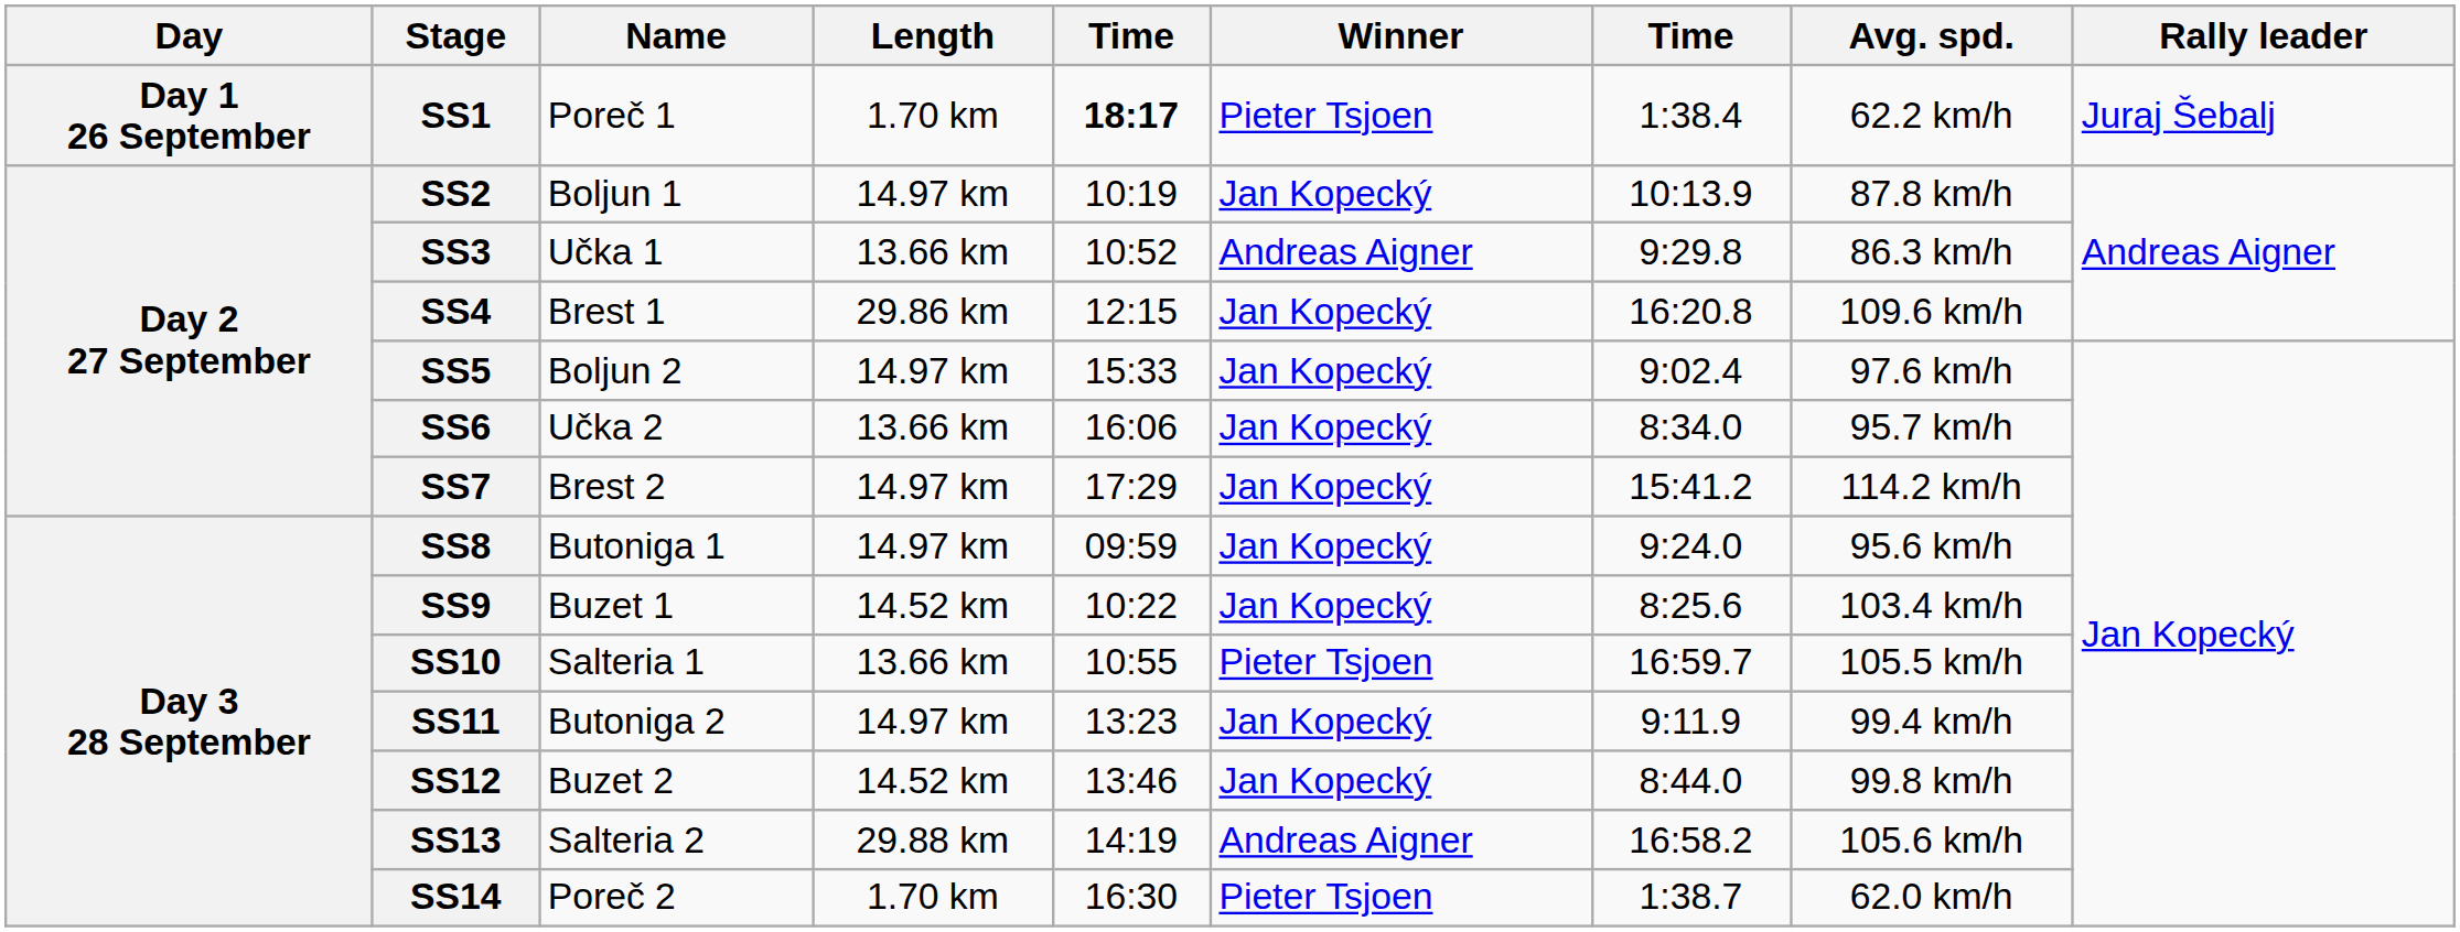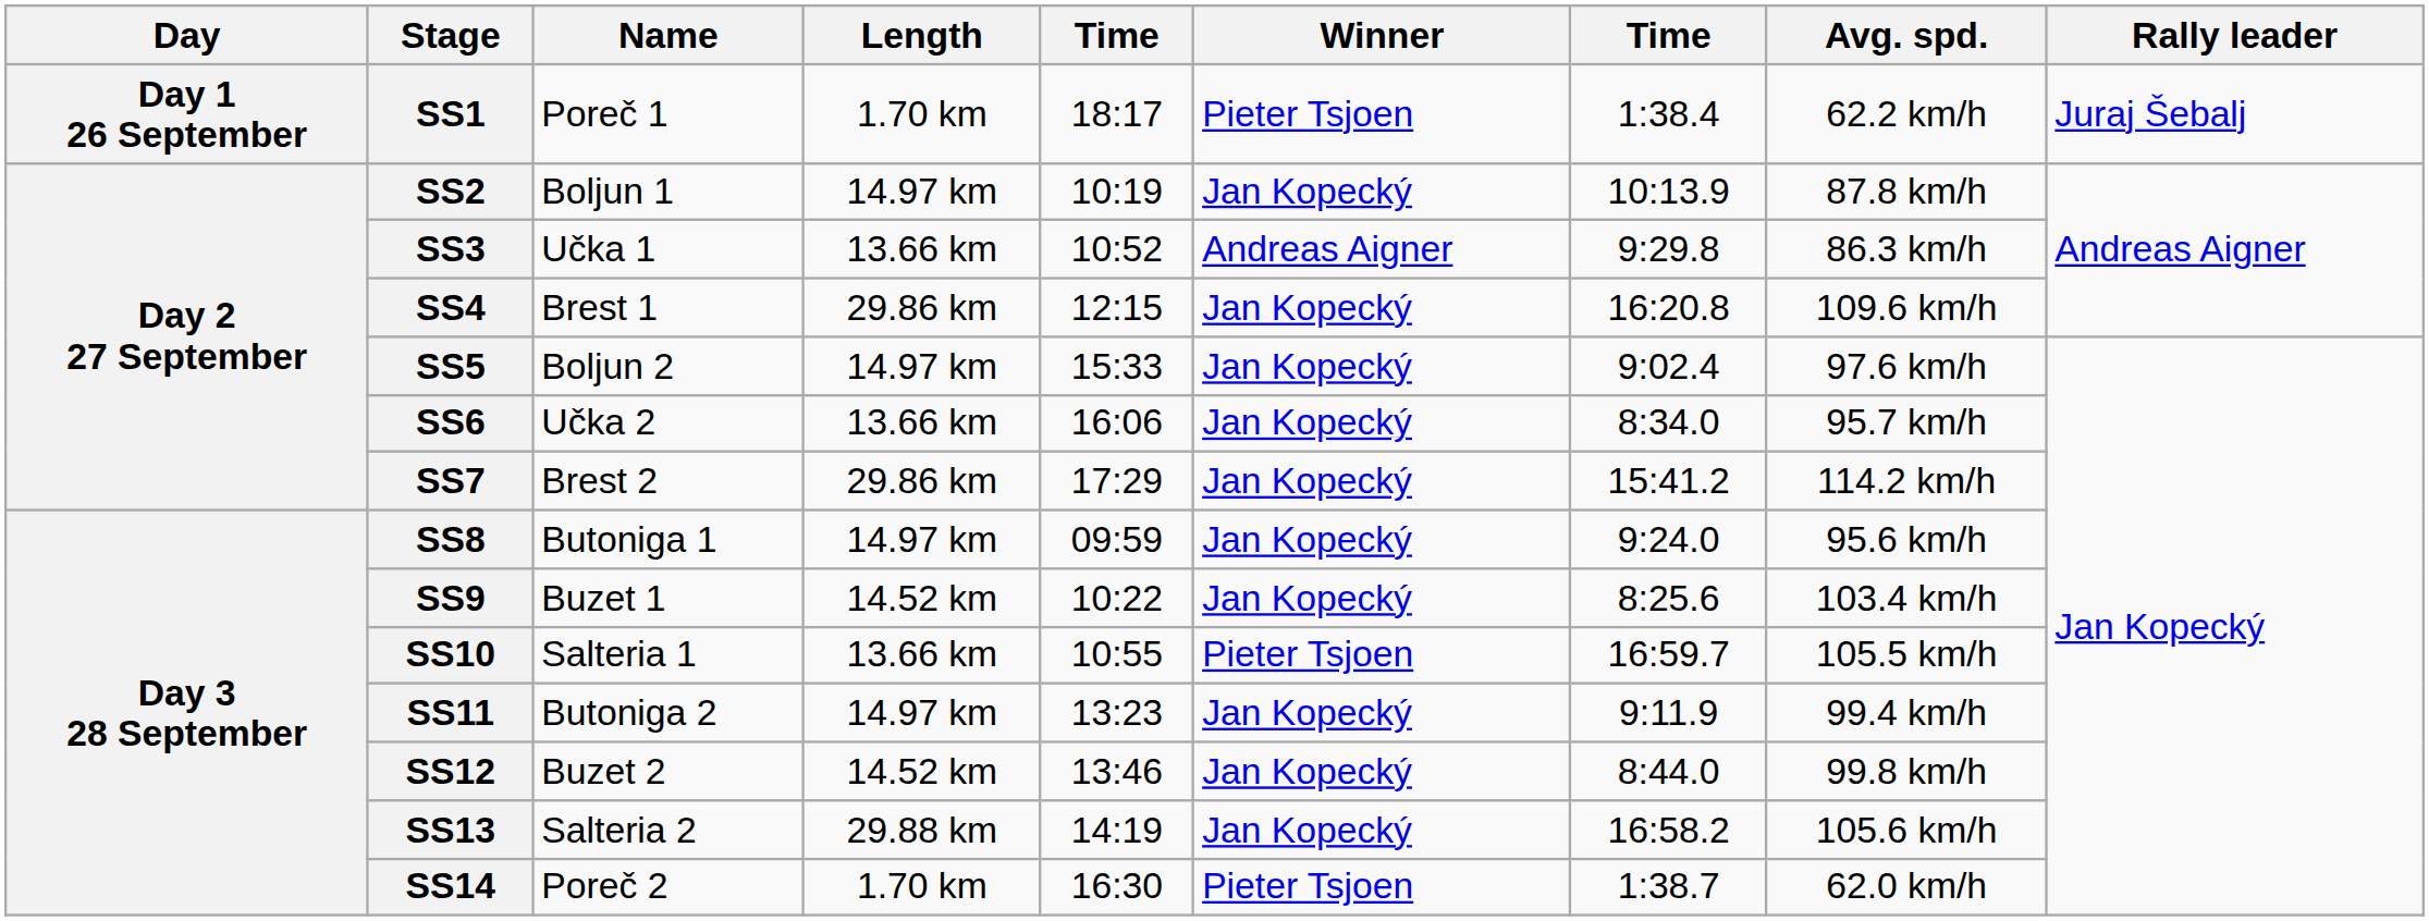SS1 | column 5: bold -> normal
SS7 | Length: 14.97 km -> 29.86 km
SS13 | Winner: Andreas Aigner -> Jan Kopecký
